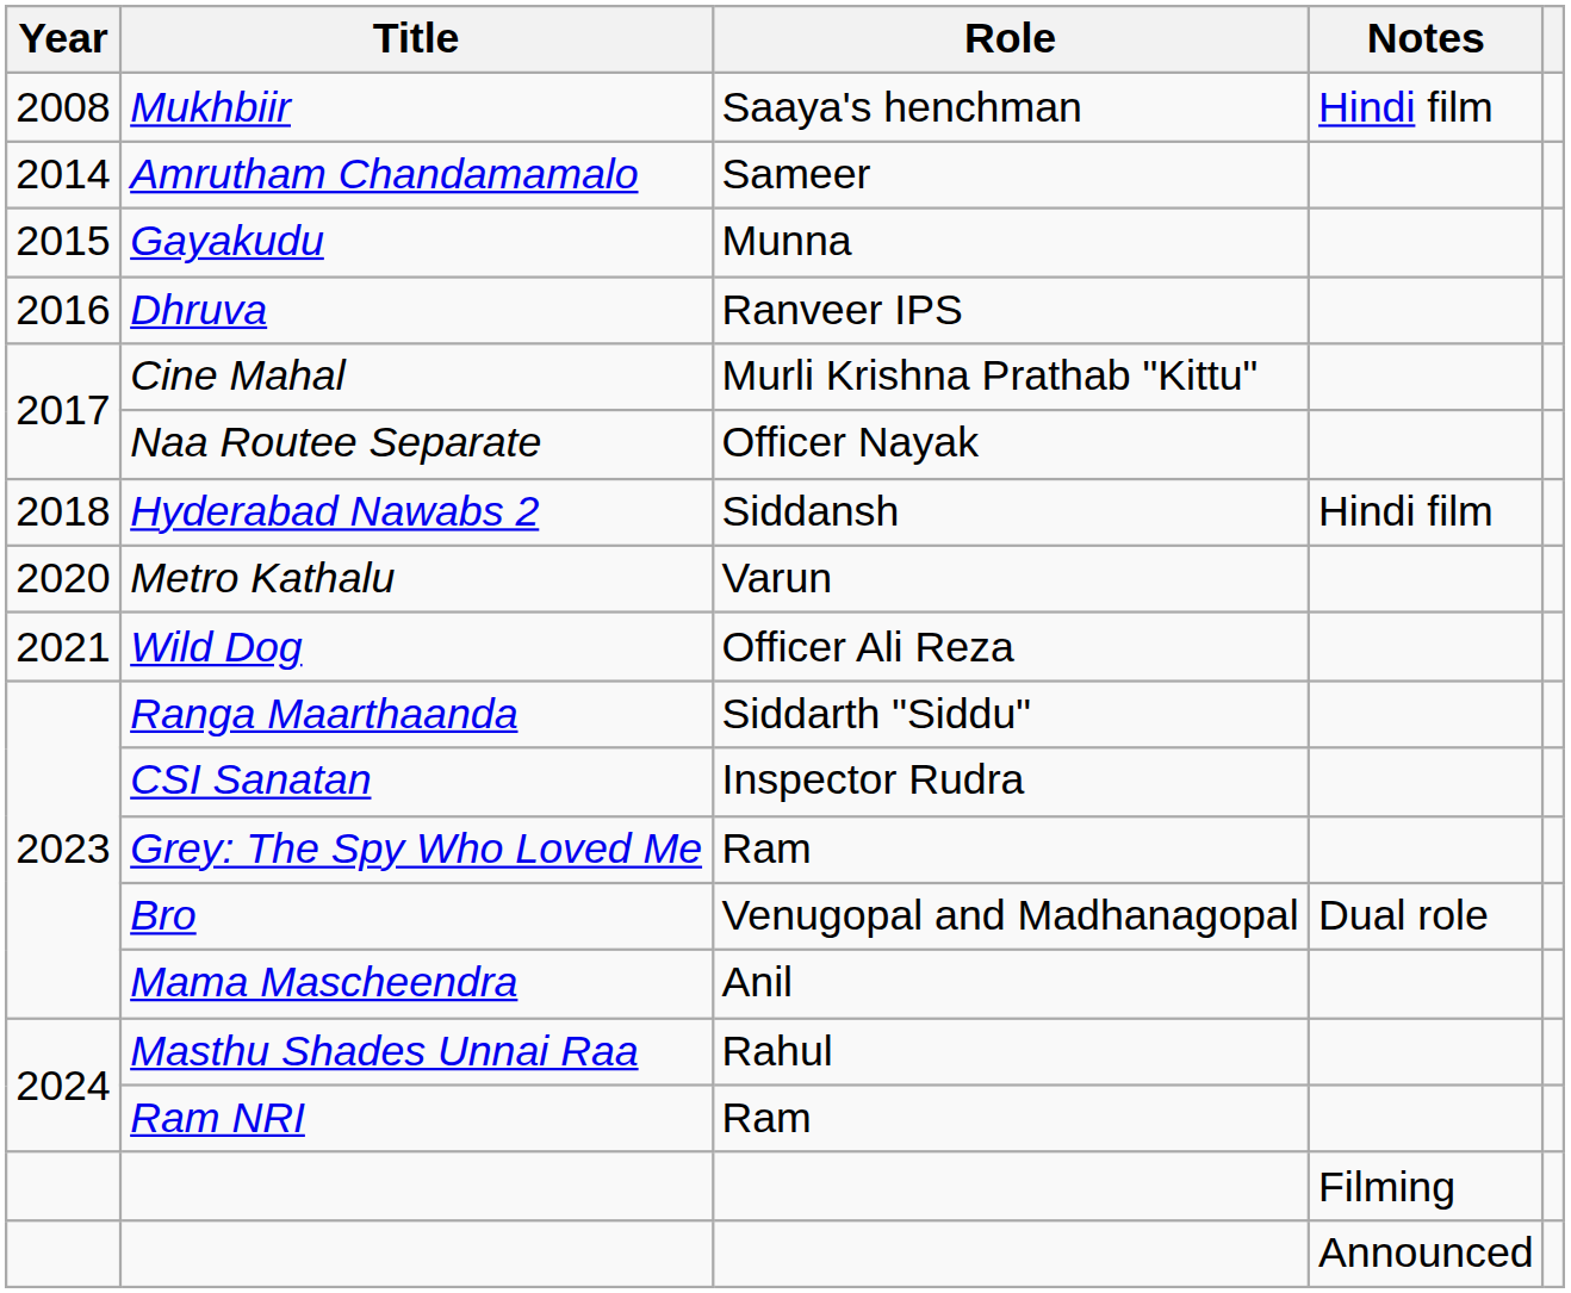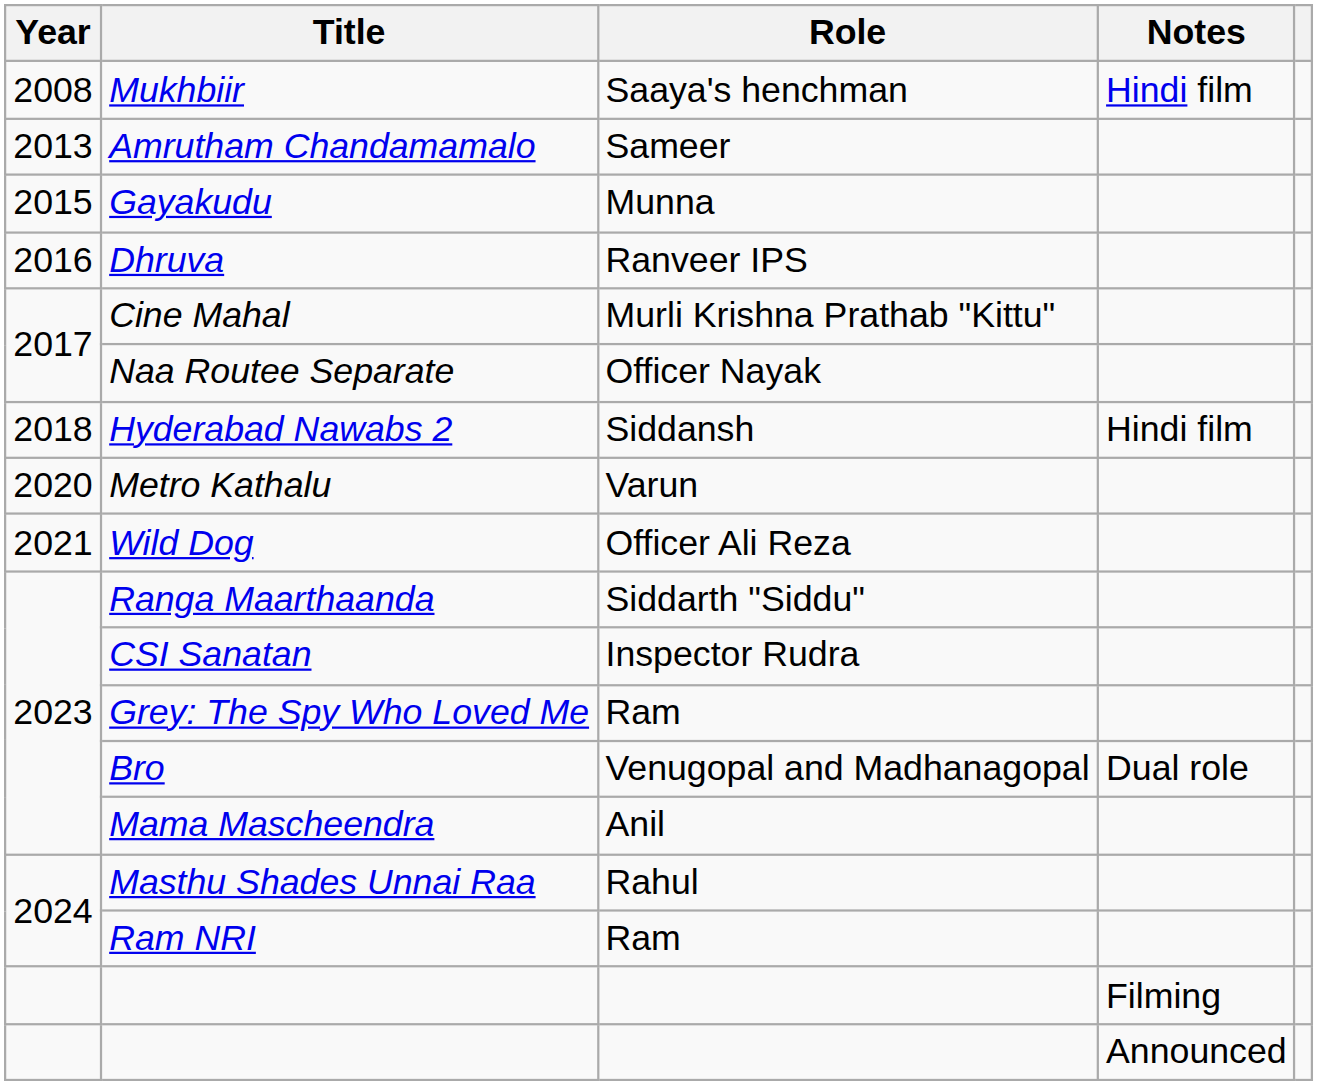Amrutham Chandamamalo | Year: 2014 -> 2013
